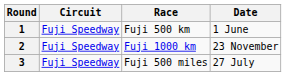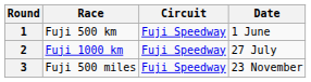columns swapped: Race <-> Circuit
2 | Date: 23 November -> 27 July
3 | Date: 27 July -> 23 November
